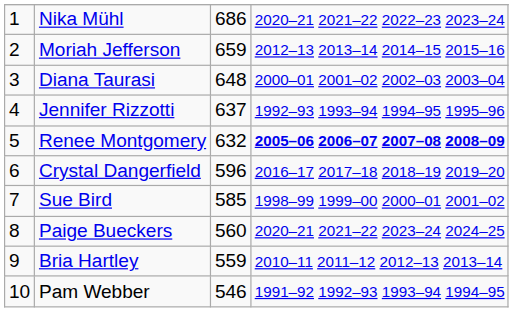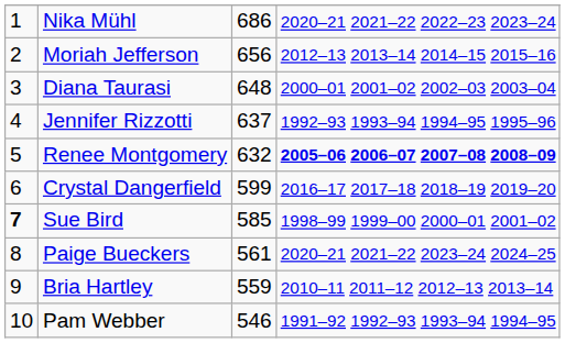Moriah Jefferson | column 3: 659 -> 656
Crystal Dangerfield | column 3: 596 -> 599
Sue Bird | column 1: normal -> bold
Paige Bueckers | column 3: 560 -> 561
